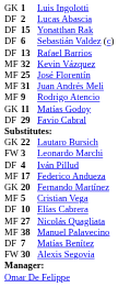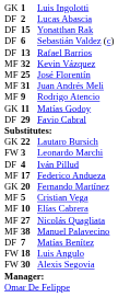Elías Cabrera | column 1: DF -> MF
+ row: FW | 18 | Luis Angulo
